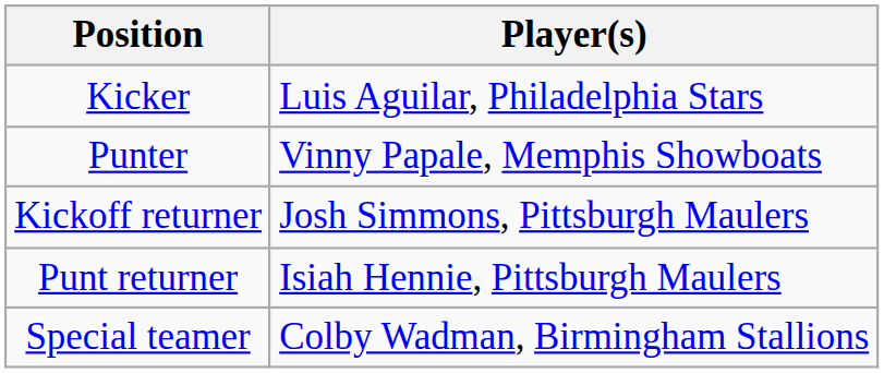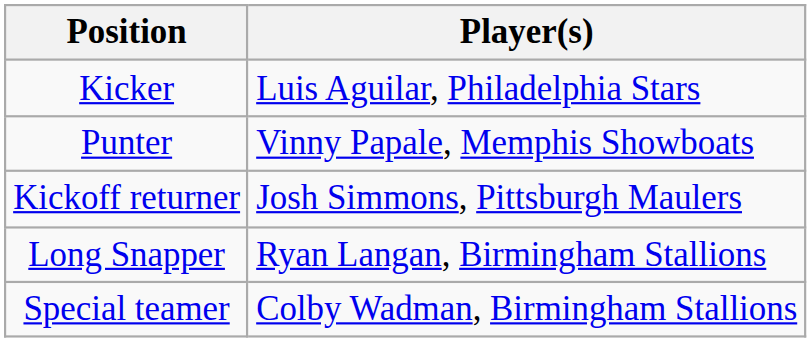- row: Punt returner | Isiah Hennie, Pittsburgh Maulers
+ row: Long Snapper | Ryan Langan, Birmingham Stallions
